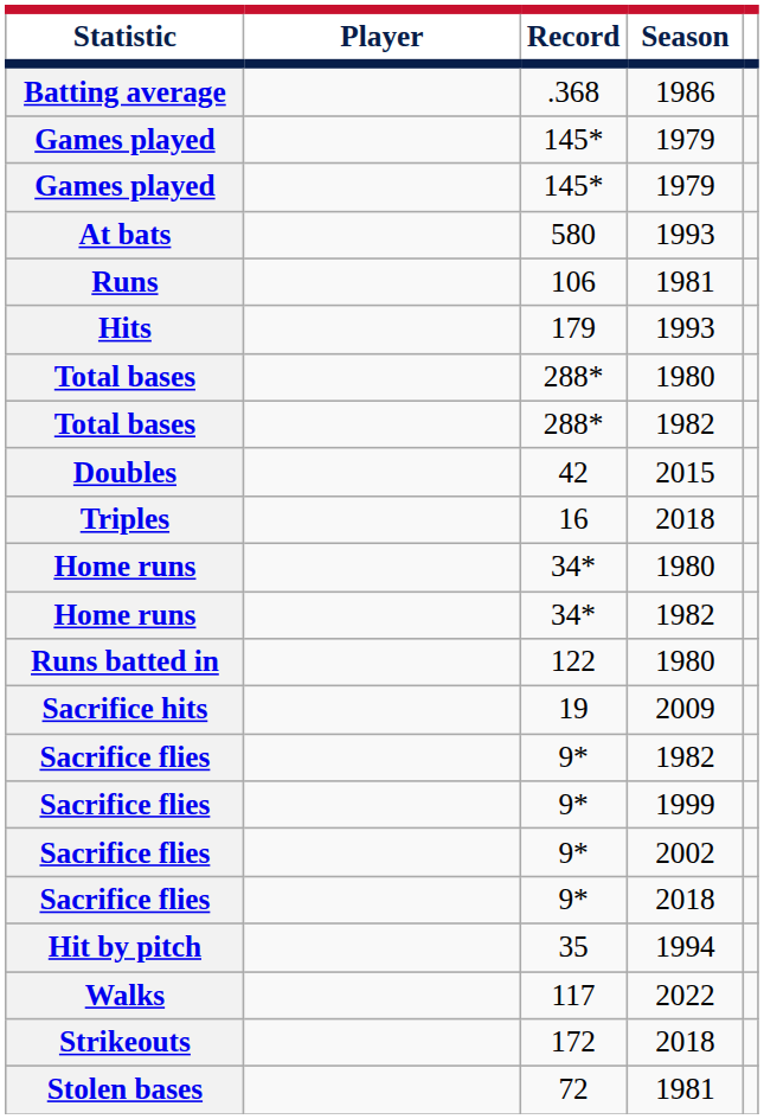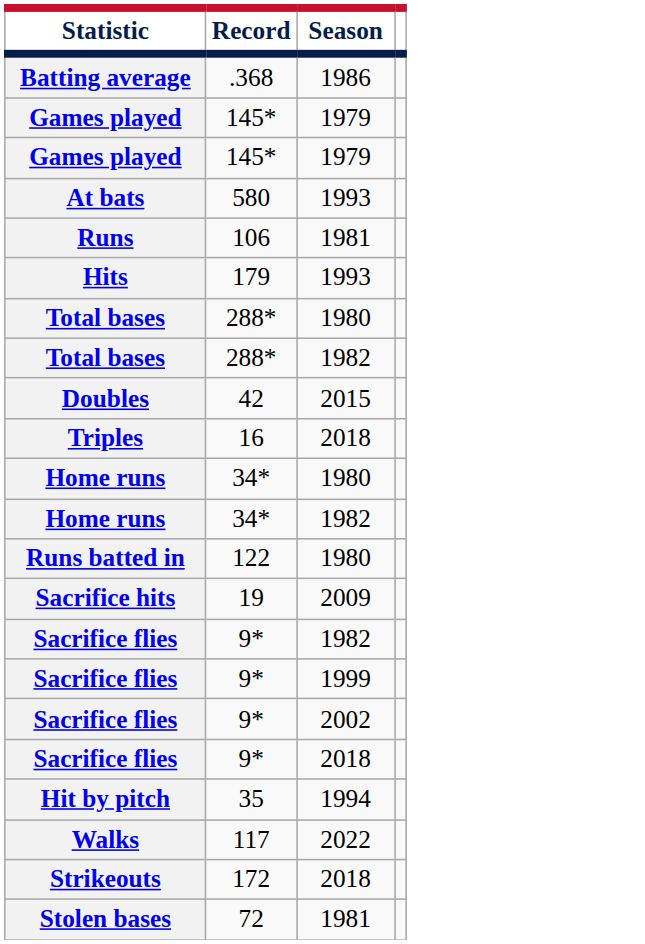- column: Player
